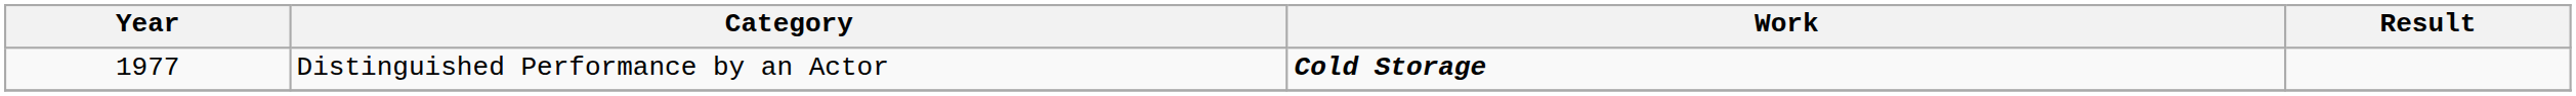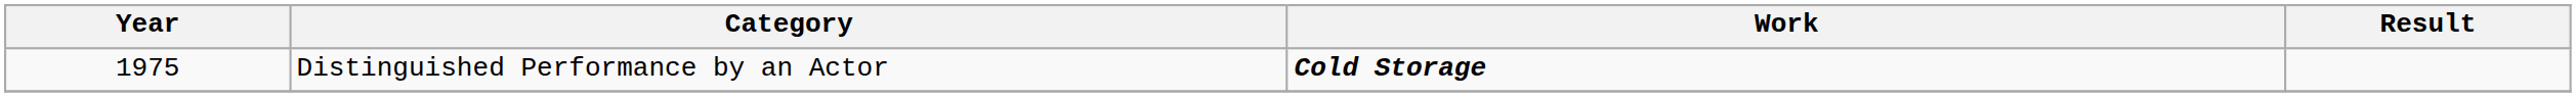Distinguished Performance by an Actor | Year: 1977 -> 1975
